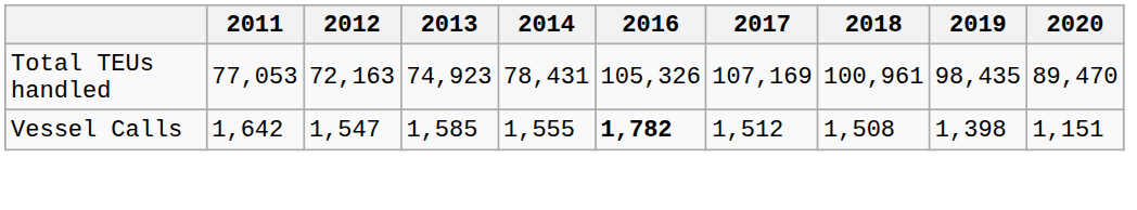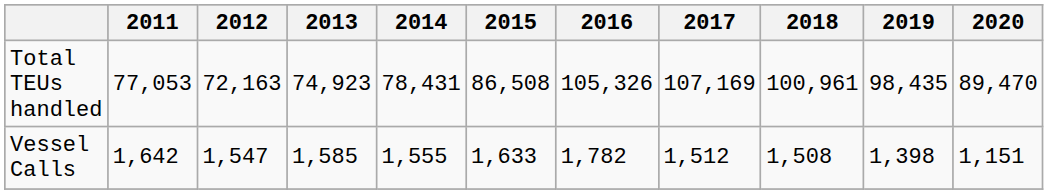+ column: 2015 | 86,508 | 1,633
Vessel Calls | 2016: bold -> normal
